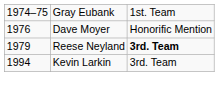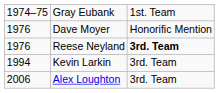Reese Neyland | column 1: 1979 -> 1976
+ row: 2006 | Alex Loughton | 3rd. Team
